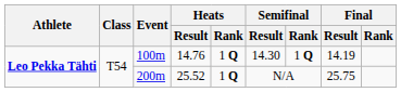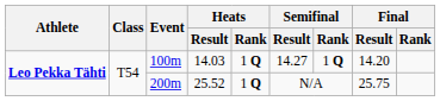100m | Heats / Result: 14.76 -> 14.03
100m | Semifinal / Result: 14.30 -> 14.27
100m | Final / Result: 14.19 -> 14.20
